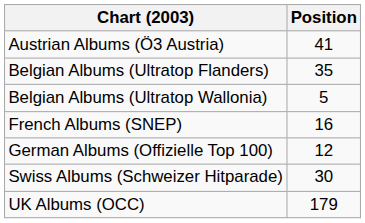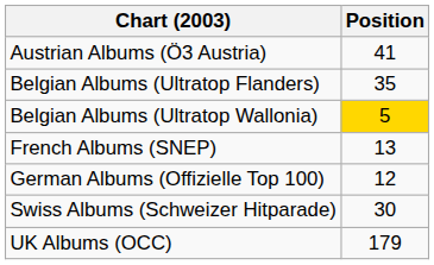Belgian Albums (Ultratop Wallonia) | Position: no background -> gold background
French Albums (SNEP) | Position: 16 -> 13
